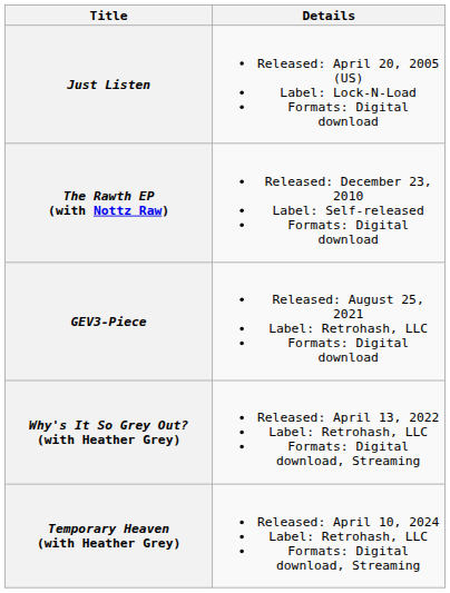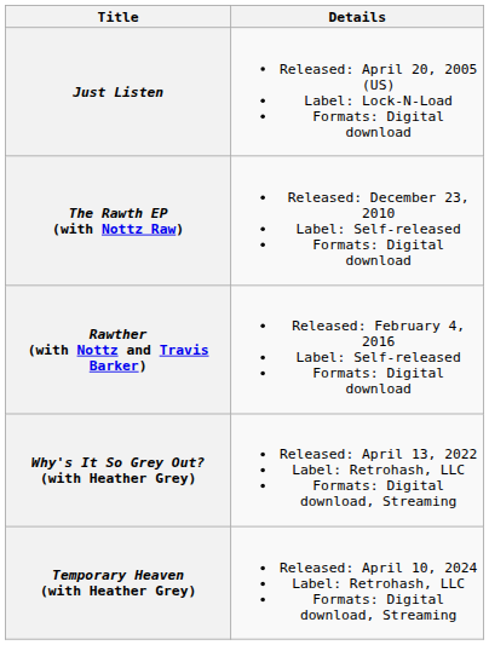+ row: Rawther (with Nottz and Travis Barker) | Released: February 4, 2016 Label: Self-released Formats: Digital download
- row: GEV3-Piece | Released: August 25, 2021 Label: Retrohash, LLC Formats: Digital download
